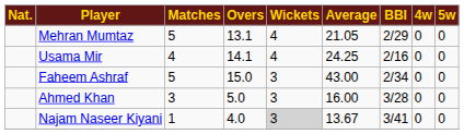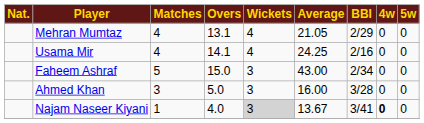Mehran Mumtaz | Matches: 5 -> 4
Najam Naseer Kiyani | 4w: normal -> bold
